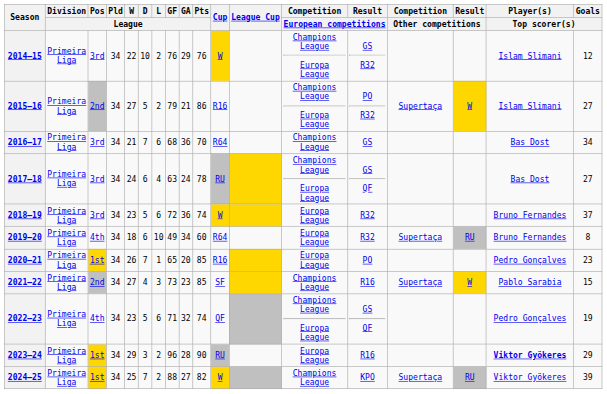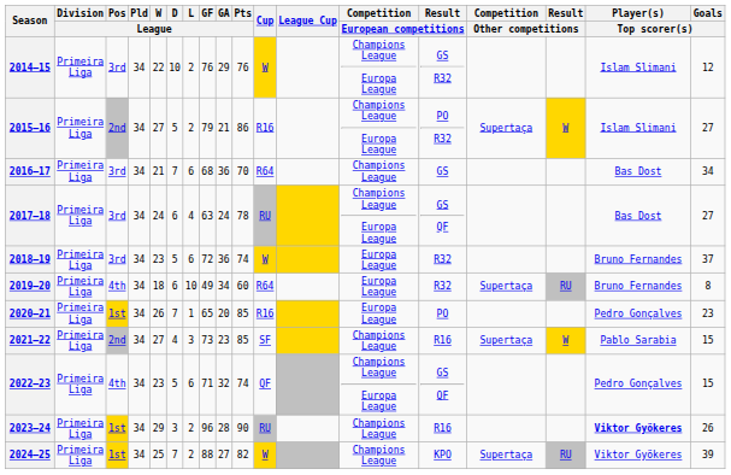2022–23 | Goals / Top scorer(s): 19 -> 15
2023–24 | Competition / European competitions: Europa League -> Champions League
2023–24 | Goals / Top scorer(s): 29 -> 26
